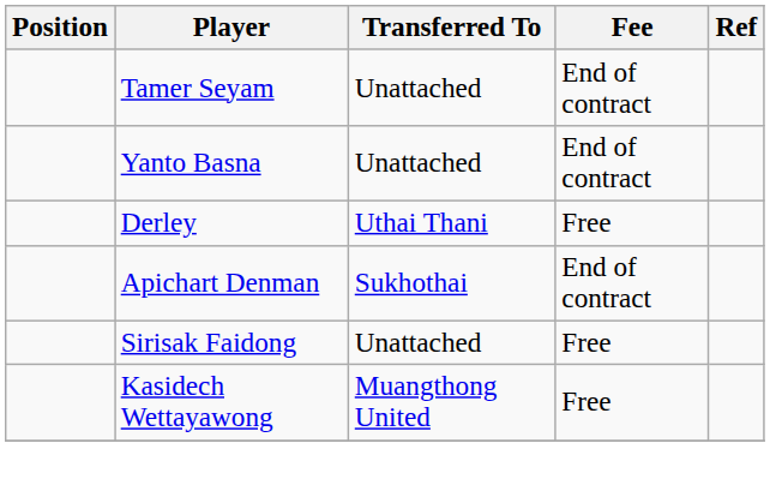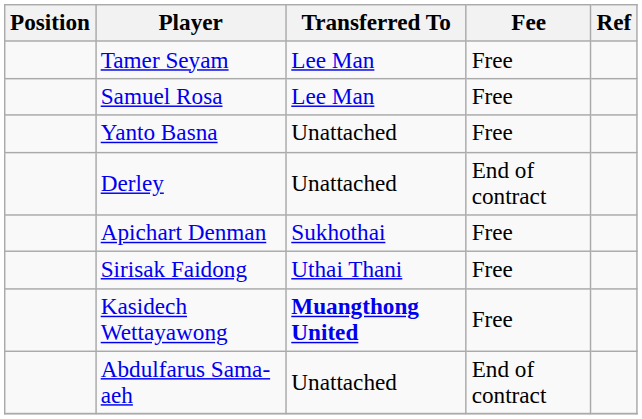Tamer Seyam | Transferred To: Unattached -> Lee Man
Tamer Seyam | Fee: End of contract -> Free
+ row: Samuel Rosa | Lee Man | Free
Yanto Basna | Fee: End of contract -> Free
Derley | Transferred To: Uthai Thani -> Unattached
Derley | Fee: Free -> End of contract
Apichart Denman | Fee: End of contract -> Free
Sirisak Faidong | Transferred To: Unattached -> Uthai Thani
Kasidech Wettayawong | Transferred To: normal -> bold
+ row: Abdulfarus Sama-aeh | Unattached | End of contract
